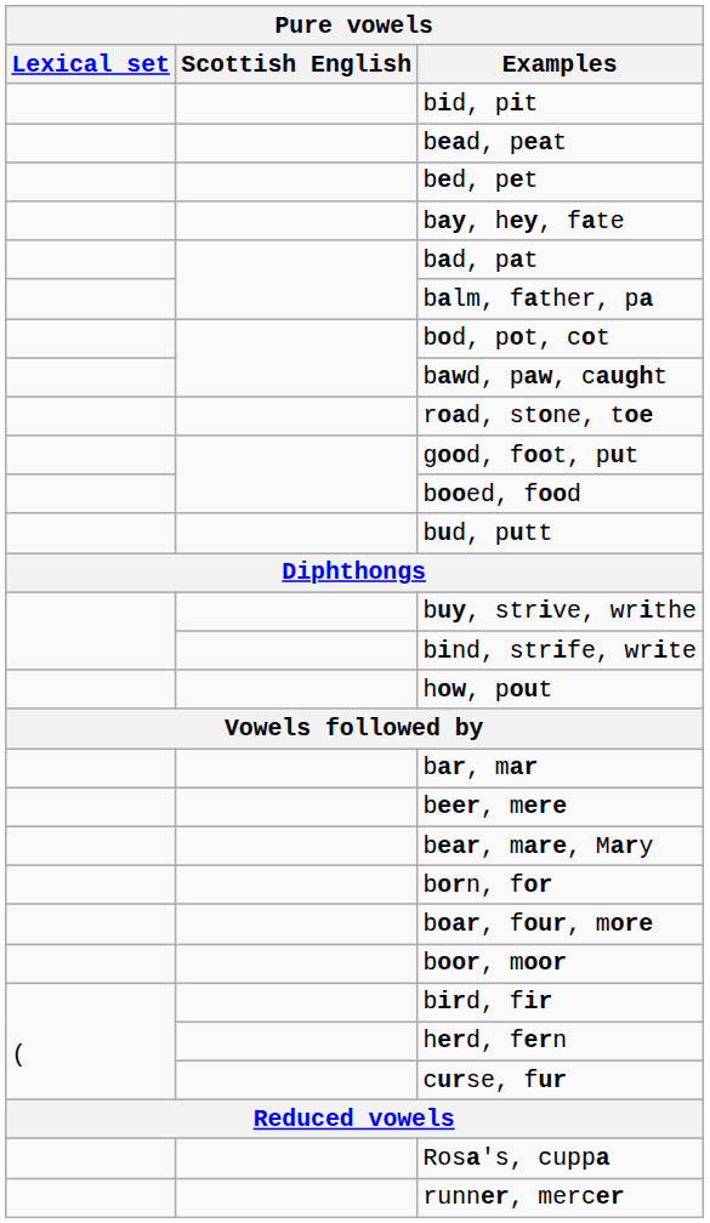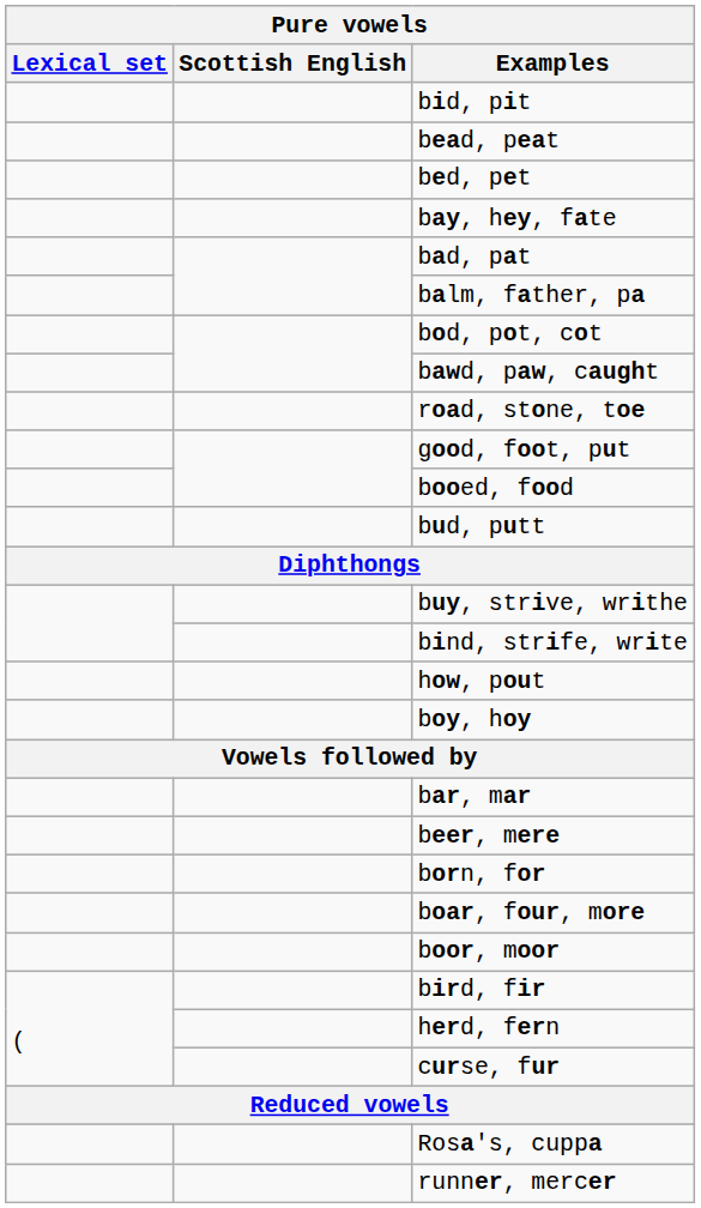+ row: boy, hoy
- row: bear, mare, Mary
